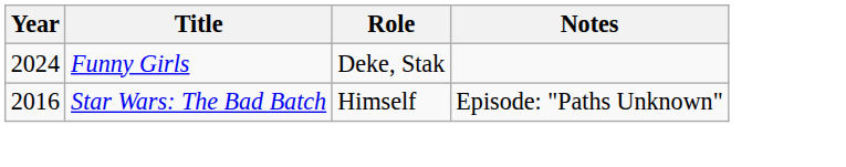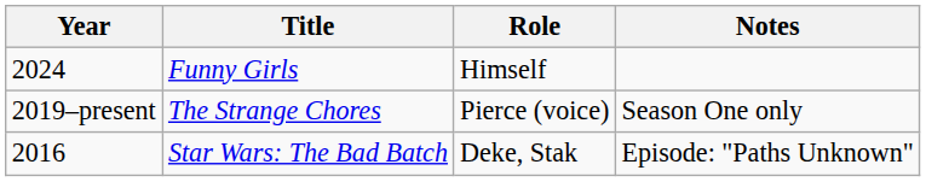Funny Girls | Role: Deke, Stak -> Himself
+ row: 2019–present | The Strange Chores | Pierce (voice) | Season One only
Star Wars: The Bad Batch | Role: Himself -> Deke, Stak
